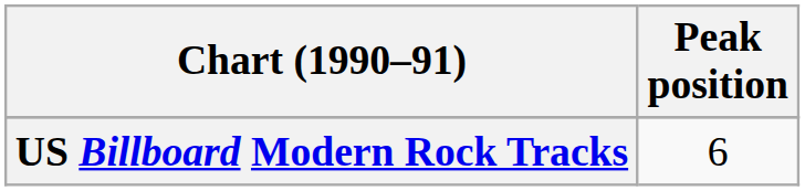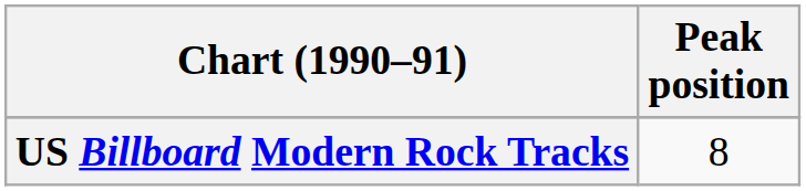US Billboard Modern Rock Tracks | Peak position: 6 -> 8
